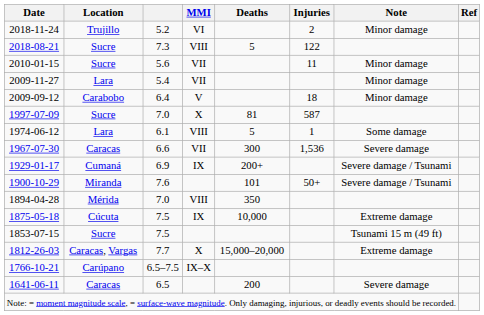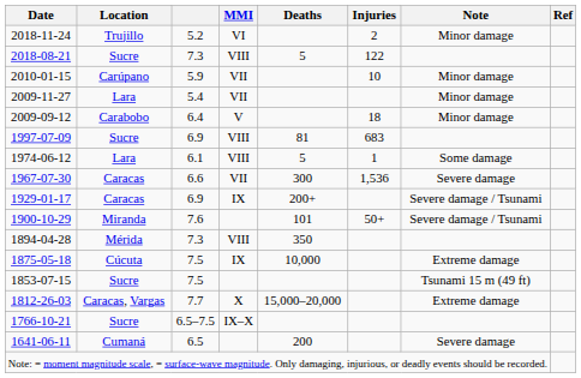2010-01-15 | Location: Sucre -> Carúpano
2010-01-15 | column 3: 5.6 -> 5.9
2010-01-15 | Injuries: 11 -> 10
1997-07-09 | column 3: 7.0 -> 6.9
1997-07-09 | MMI: X -> VIII
1997-07-09 | Injuries: 587 -> 683
1929-01-17 | Location: Cumaná -> Caracas
1894-04-28 | column 3: 7.0 -> 7.3
1766-10-21 | Location: Carúpano -> Sucre
1641-06-11 | Location: Caracas -> Cumaná
